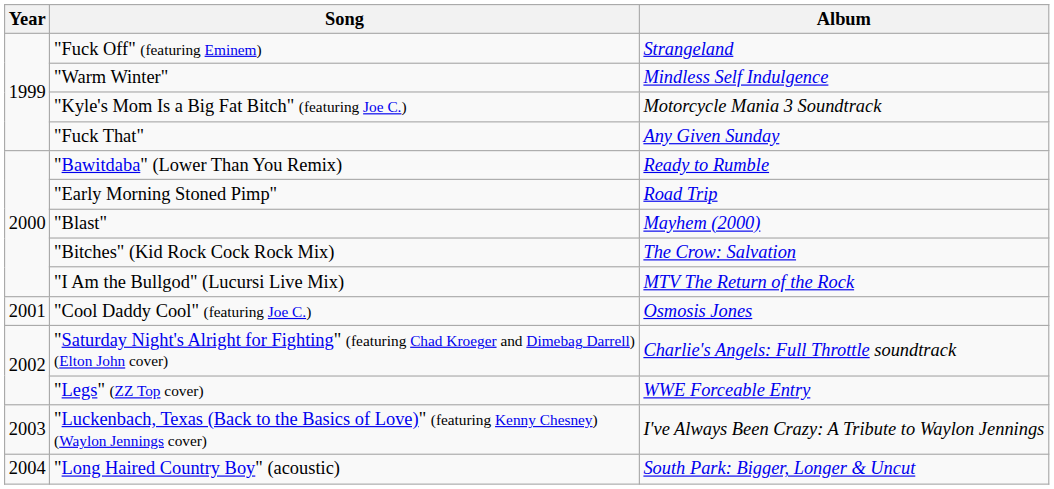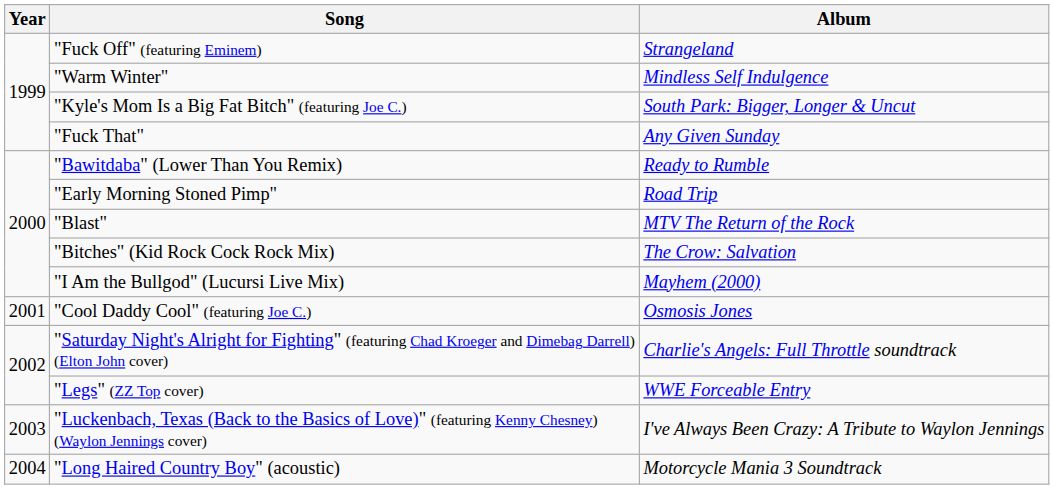"Kyle's Mom Is a Big Fat Bitch" (featuring Joe C.) | Album: Motorcycle Mania 3 Soundtrack -> South Park: Bigger, Longer & Uncut
"Blast" | Album: Mayhem (2000) -> MTV The Return of the Rock
"I Am the Bullgod" (Lucursi Live Mix) | Album: MTV The Return of the Rock -> Mayhem (2000)
"Long Haired Country Boy" (acoustic) | Album: South Park: Bigger, Longer & Uncut -> Motorcycle Mania 3 Soundtrack
